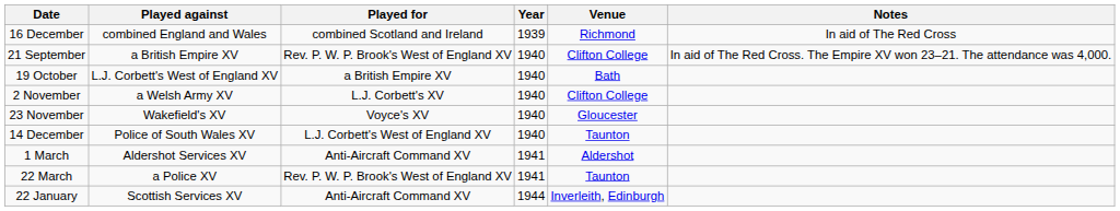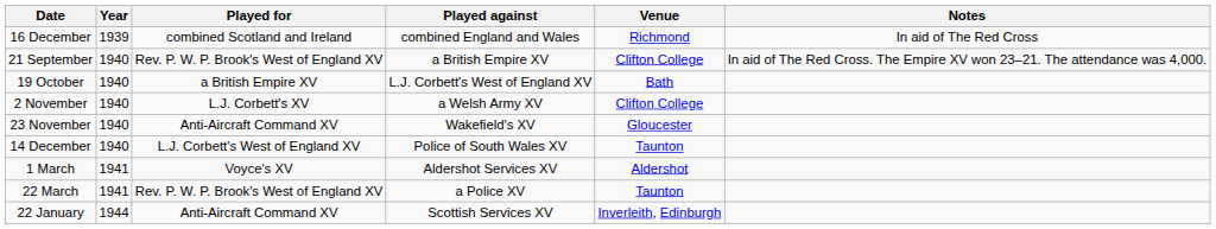columns swapped: Year <-> Played against
23 November | Played for: Voyce's XV -> Anti-Aircraft Command XV
1 March | Played for: Anti-Aircraft Command XV -> Voyce's XV
